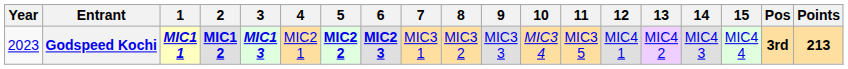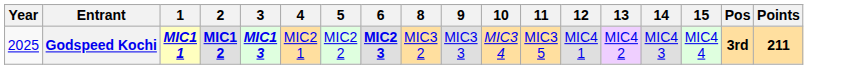- column: 7 | MIC3 1
Godspeed Kochi | Year: 2023 -> 2025
Godspeed Kochi | 5: bold -> normal
Godspeed Kochi | Points: 213 -> 211
